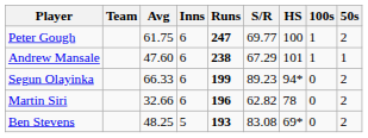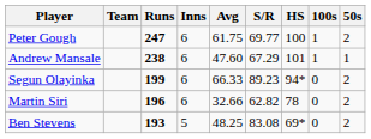columns swapped: Runs <-> Avg
